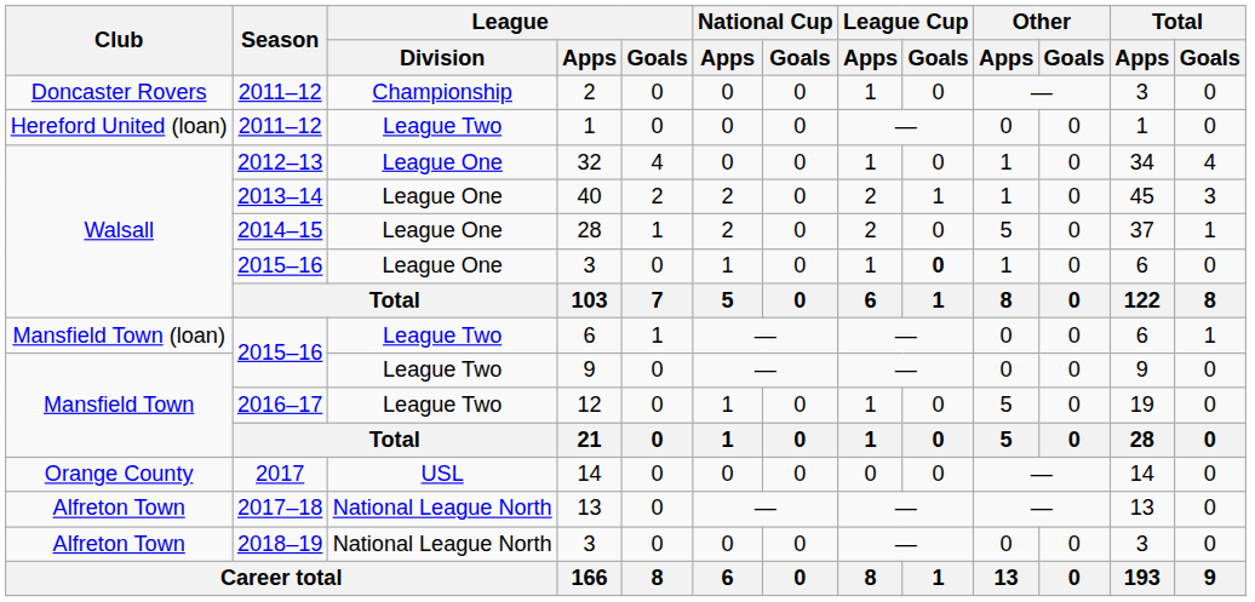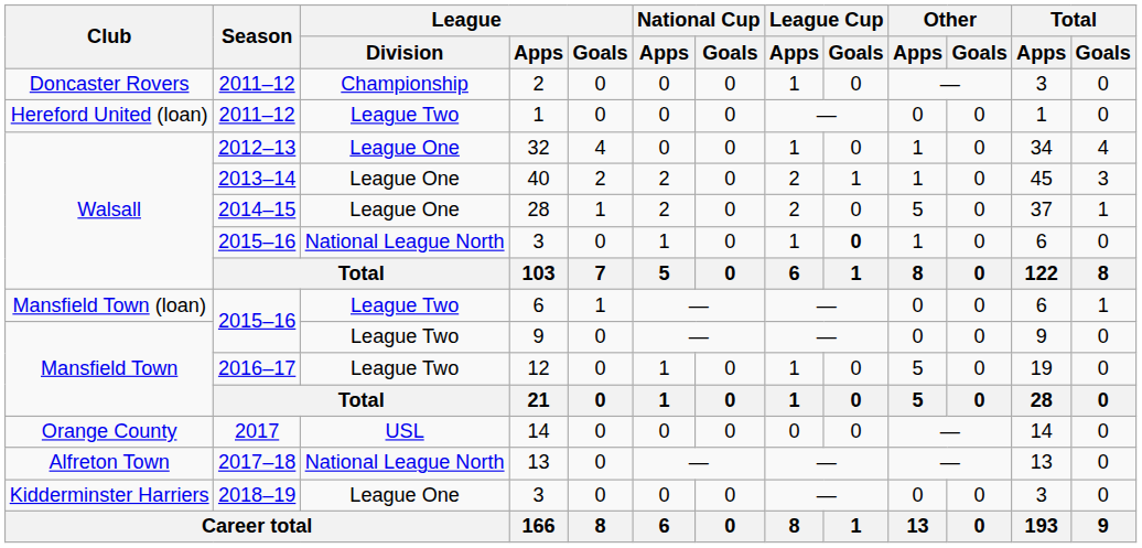2015–16 / 3 | League / Division: League One -> National League North
2018–19 / 3 | Club: Alfreton Town -> Kidderminster Harriers
2018–19 / 3 | League / Division: National League North -> League One
